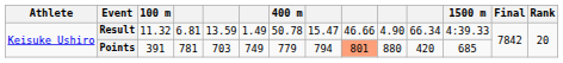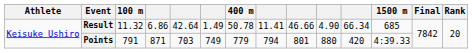Result | column 4: 6.81 -> 6.86
Result | column 5: 13.59 -> 42.64
Result | column 8: 15.47 -> 11.41
Result | 1500 m: 4:39.33 -> 685
Points | 100 m: 391 -> 791
Points | column 4: 781 -> 871
Points | column 9: lightsalmon background -> no background
Points | 1500 m: 685 -> 4:39.33
